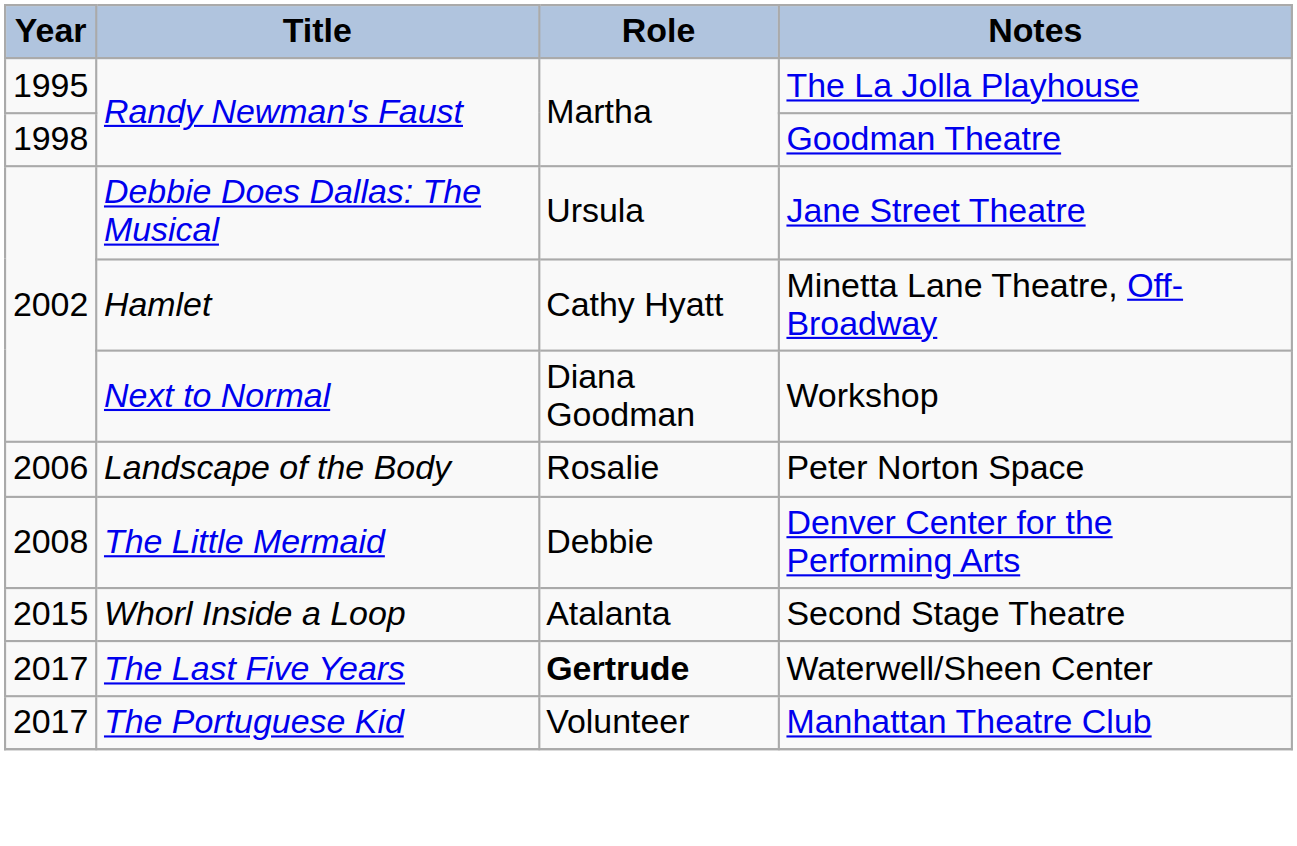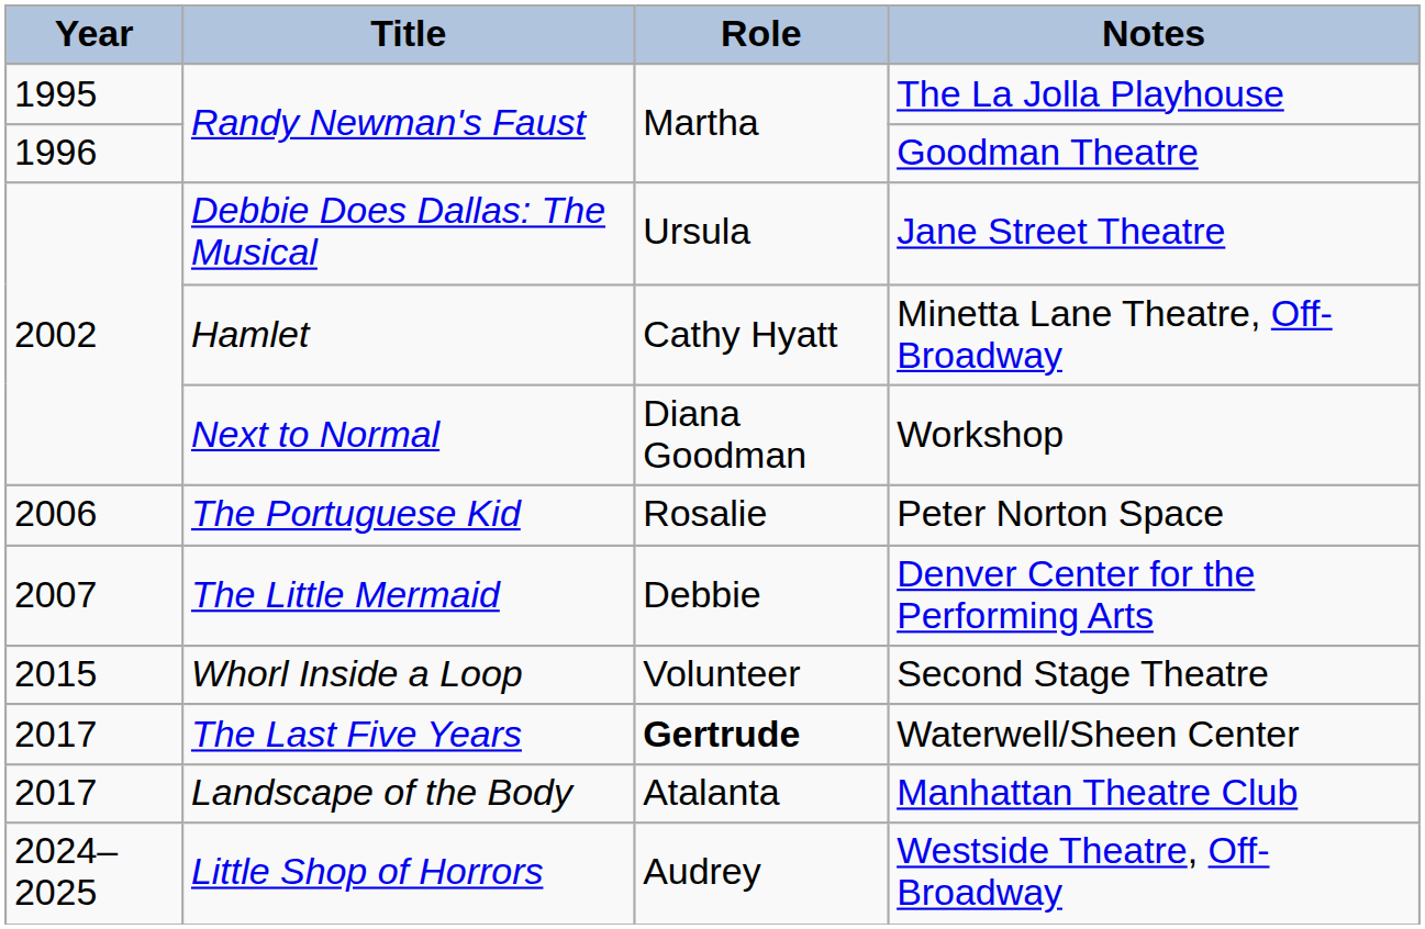Goodman Theatre | Year: 1998 -> 1996
Peter Norton Space | Title: Landscape of the Body -> The Portuguese Kid
Denver Center for the Performing Arts | Year: 2008 -> 2007
Second Stage Theatre | Role: Atalanta -> Volunteer
Manhattan Theatre Club | Title: The Portuguese Kid -> Landscape of the Body
Manhattan Theatre Club | Role: Volunteer -> Atalanta
+ row: 2024–2025 | Little Shop of Horrors | Audrey | Westside Theatre, Off-Broadway
